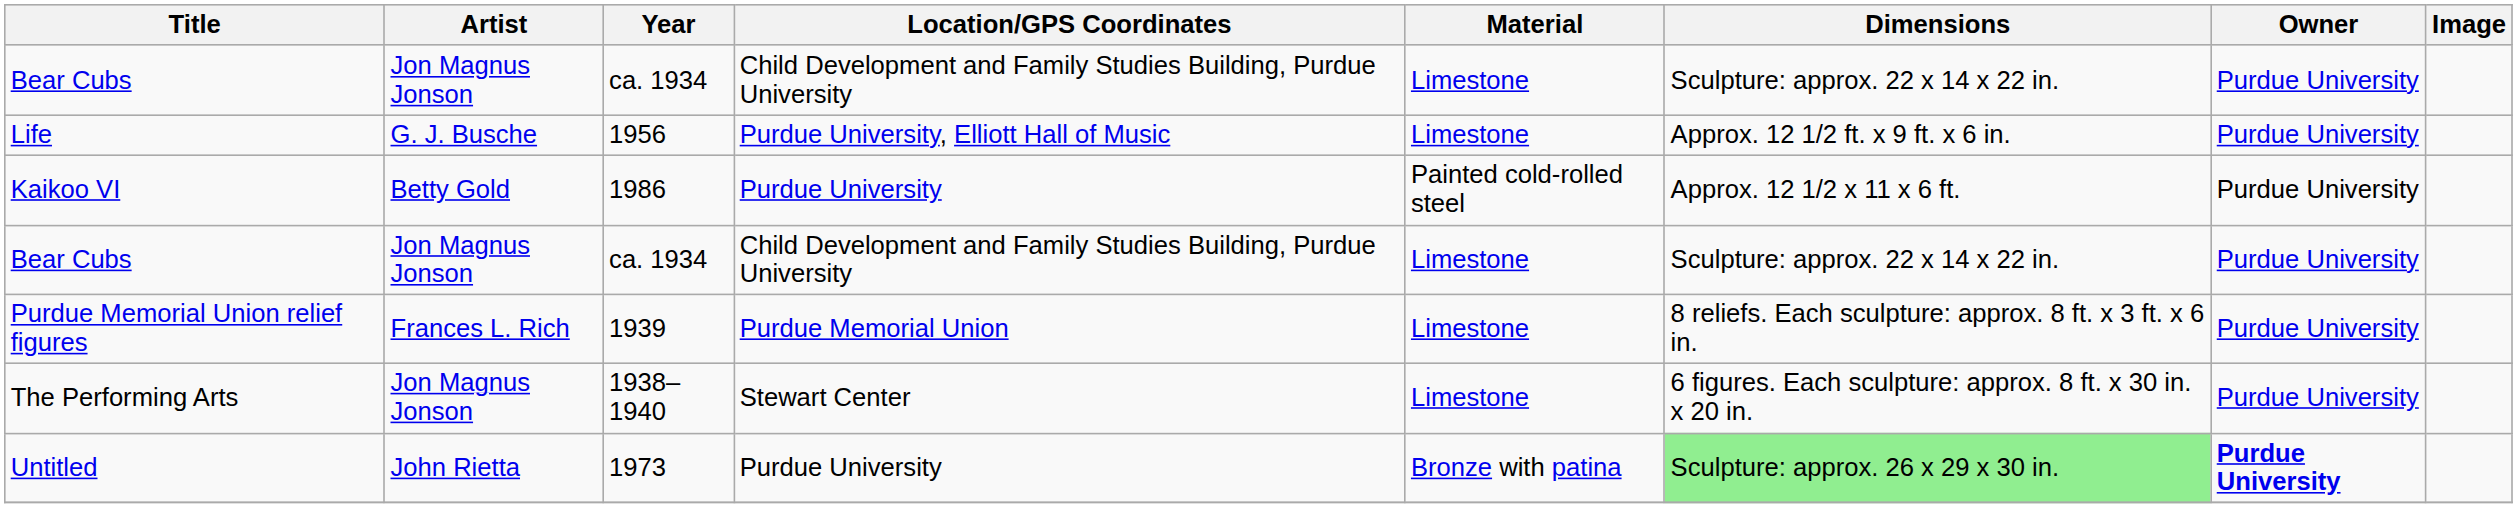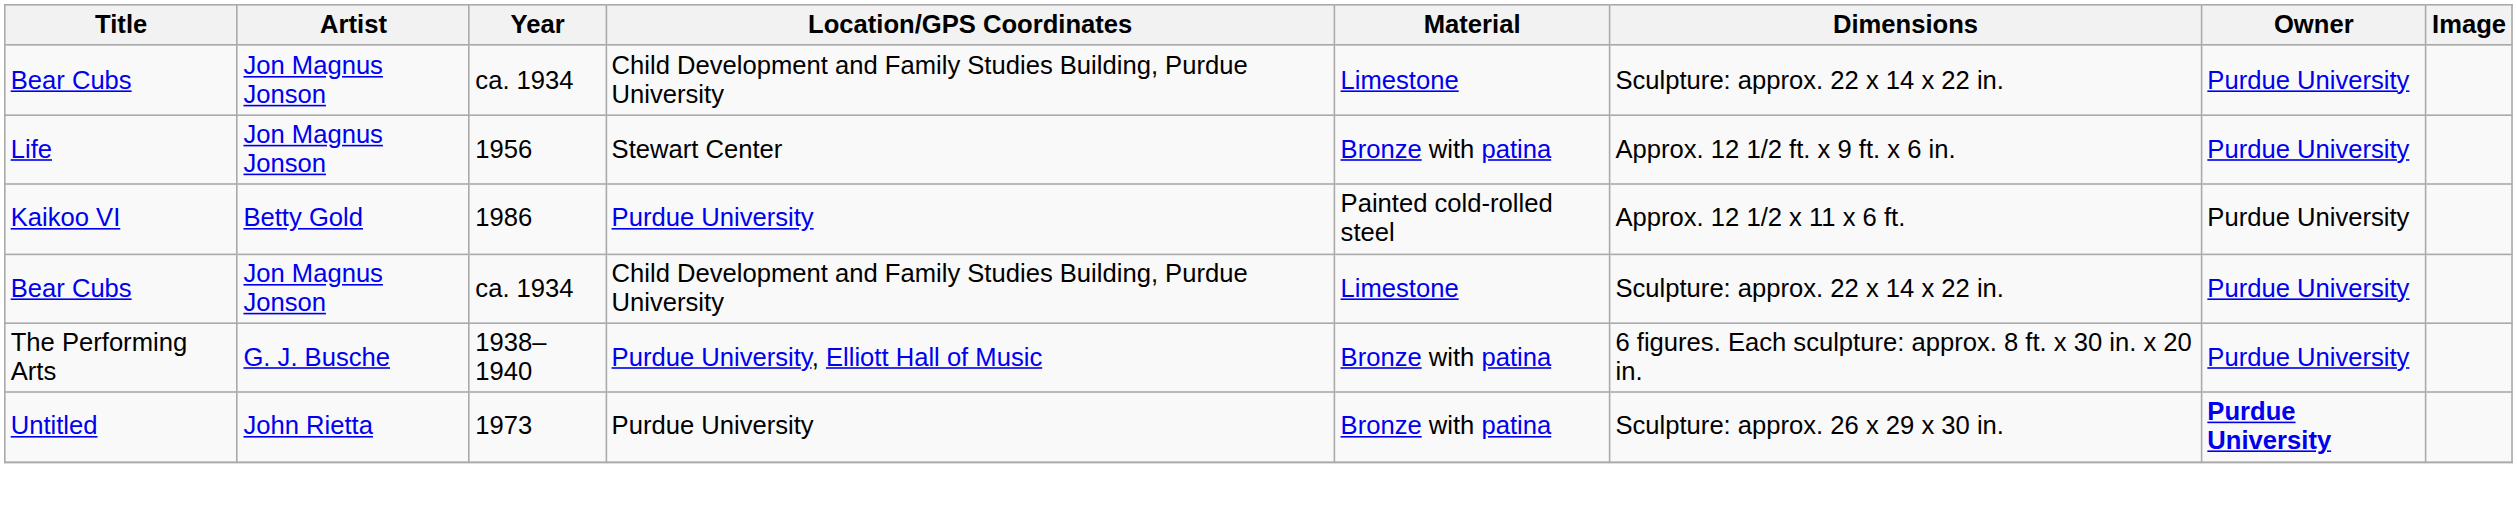Life | Artist: G. J. Busche -> Jon Magnus Jonson
Life | Location/GPS Coordinates: Purdue University, Elliott Hall of Music -> Stewart Center
Life | Material: Limestone -> Bronze with patina
- row: Purdue Memorial Union relief figures | Frances L. Rich | 1939 | Purdue Memorial Union | Limestone | 8 reliefs. Each sculpture: approx. 8 ft. x 3 ft. x 6 in. | Purdue University
The Performing Arts | Artist: Jon Magnus Jonson -> G. J. Busche
The Performing Arts | Location/GPS Coordinates: Stewart Center -> Purdue University, Elliott Hall of Music
The Performing Arts | Material: Limestone -> Bronze with patina
Untitled | Dimensions: lightgreen background -> no background
